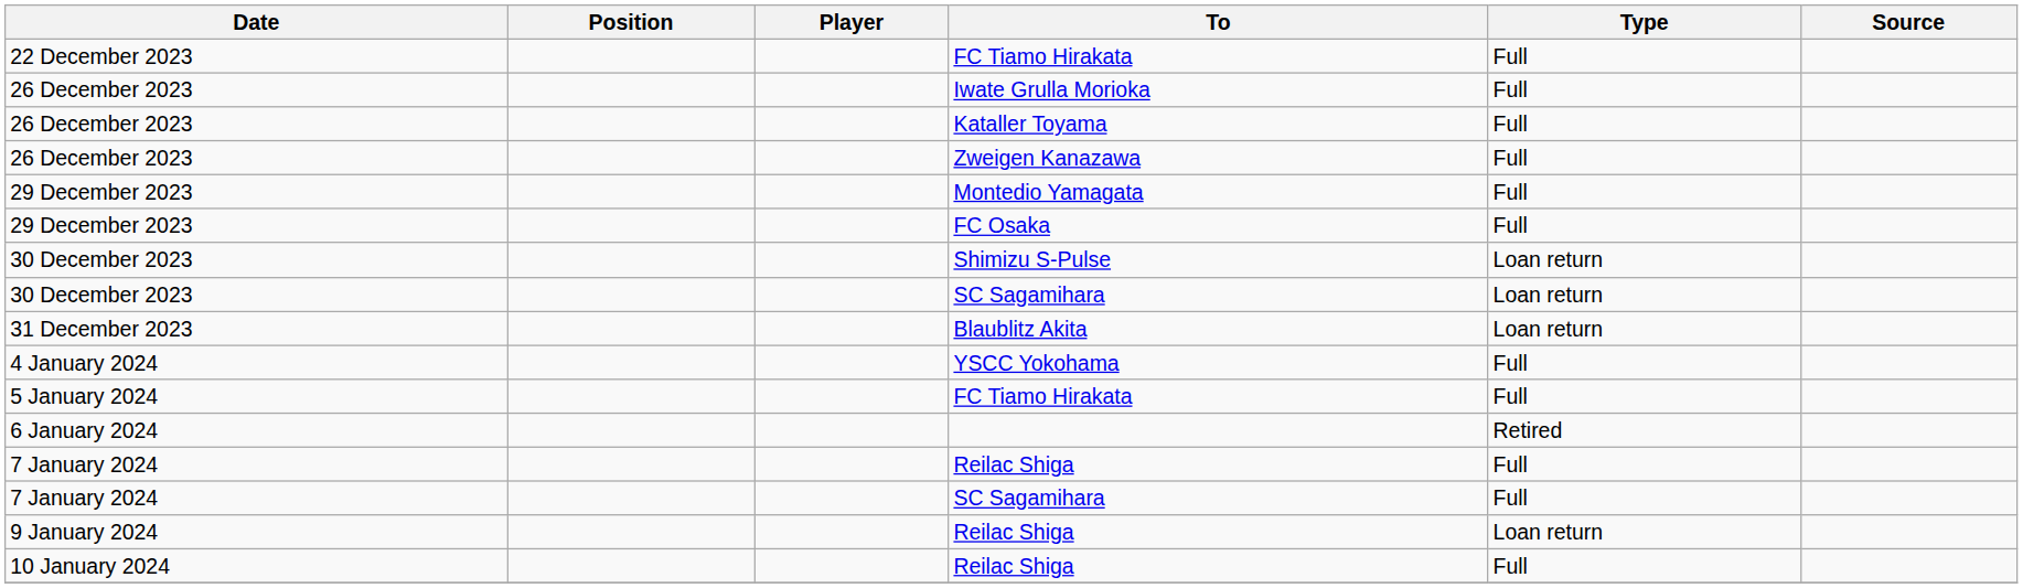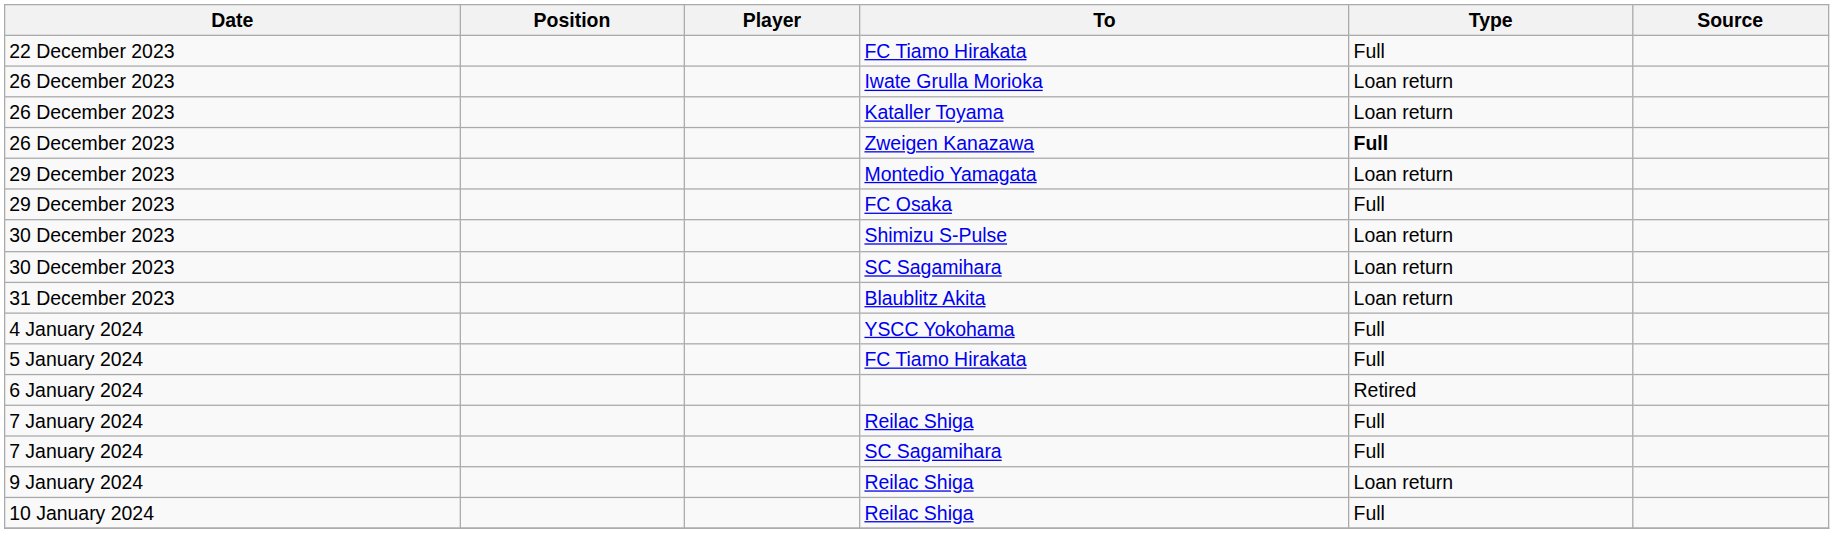Iwate Grulla Morioka | Type: Full -> Loan return
Kataller Toyama | Type: Full -> Loan return
Zweigen Kanazawa | Type: normal -> bold
Montedio Yamagata | Type: Full -> Loan return
